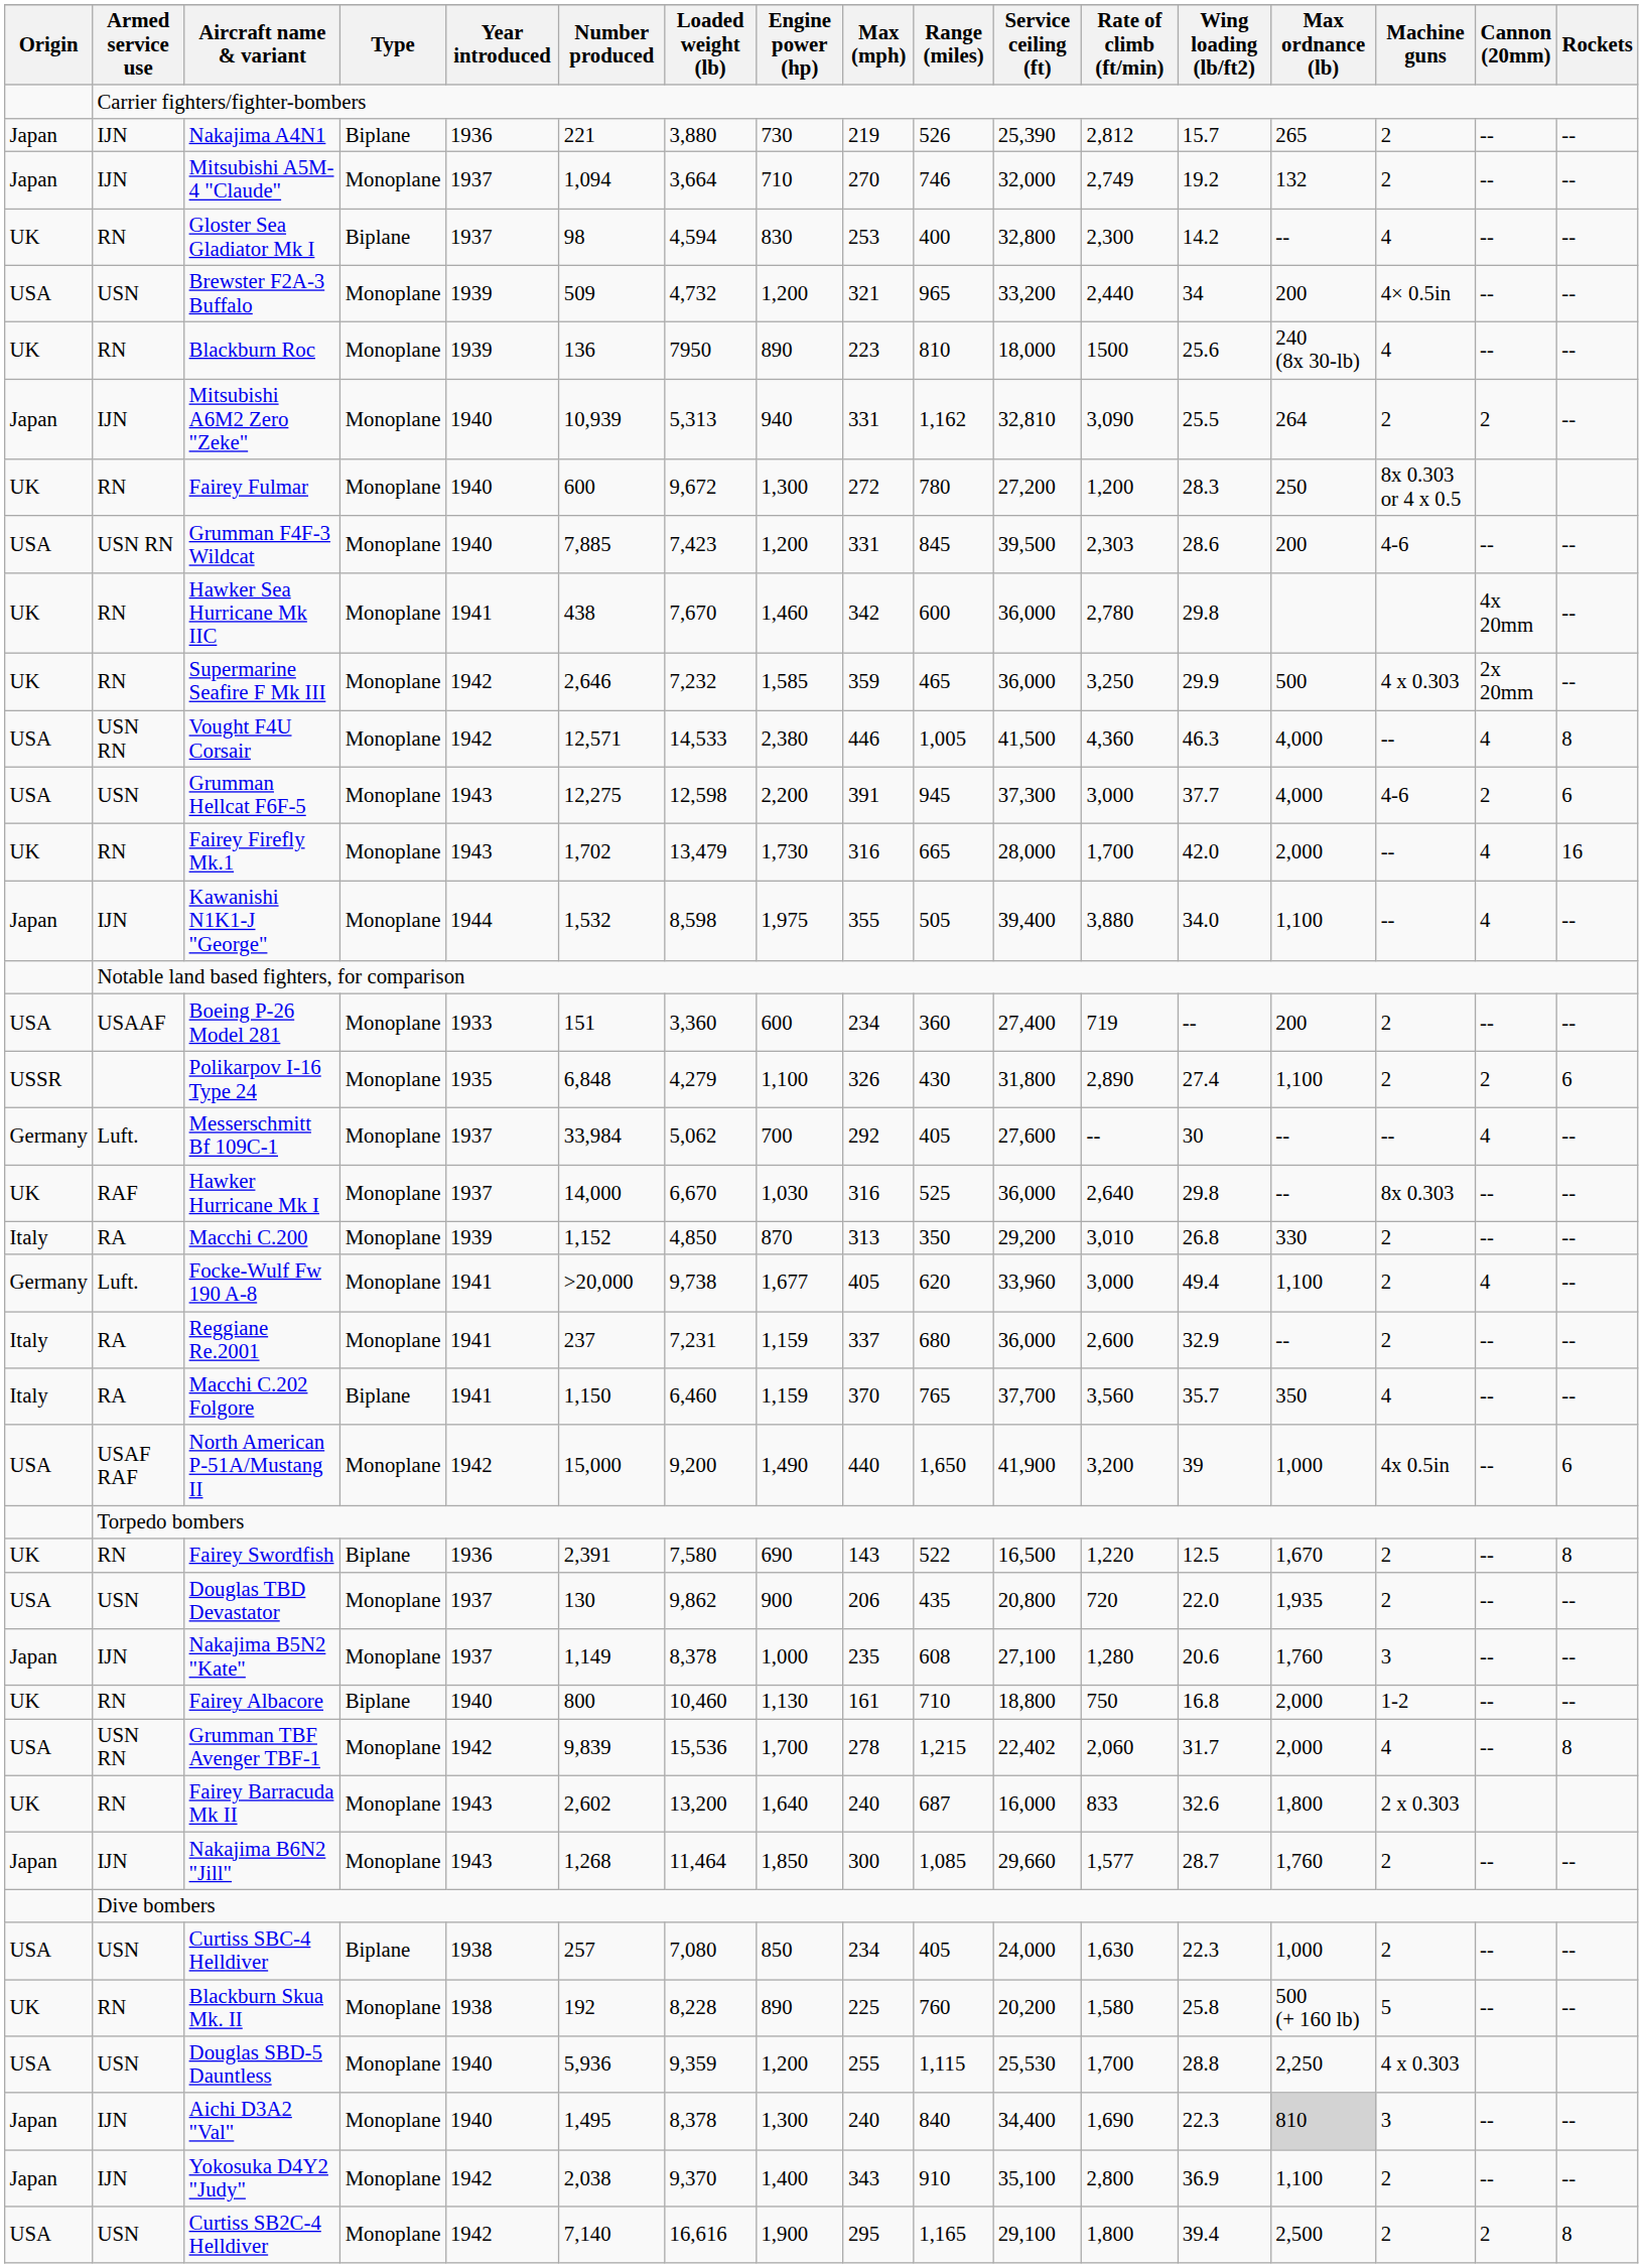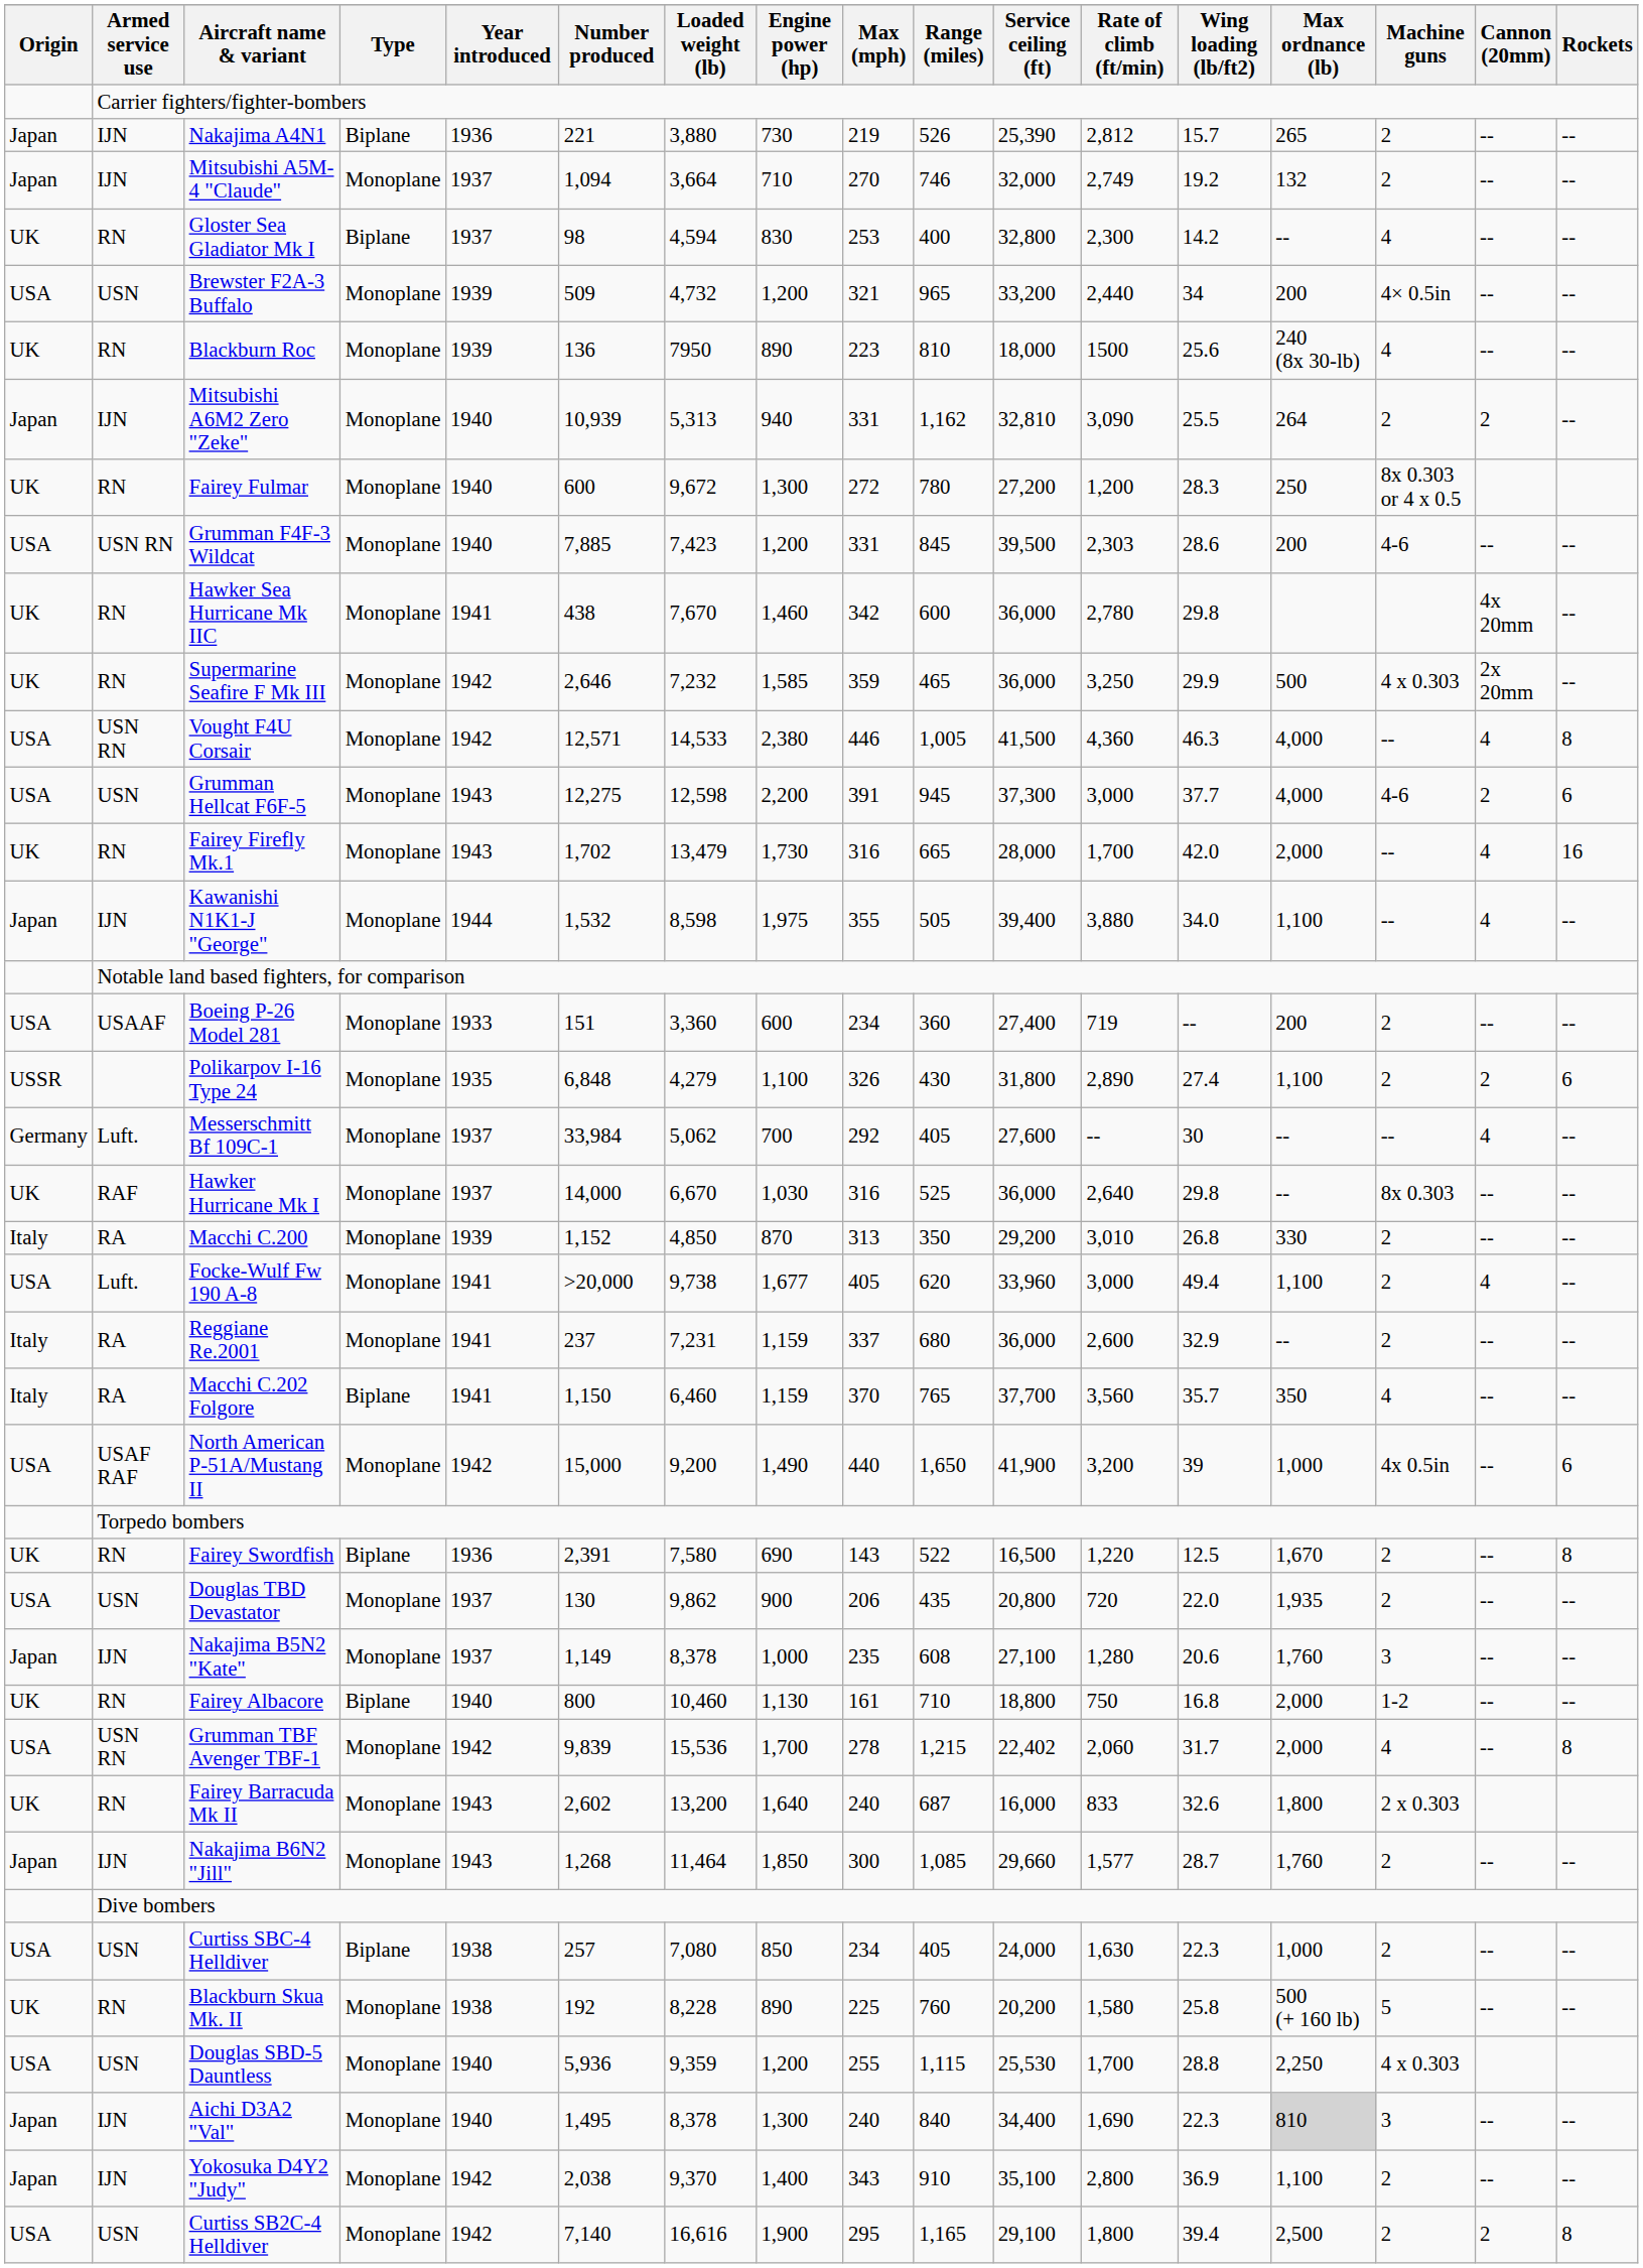Focke-Wulf Fw 190 A-8 | Origin: Germany -> USA
